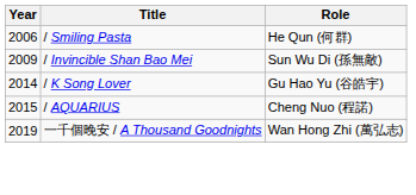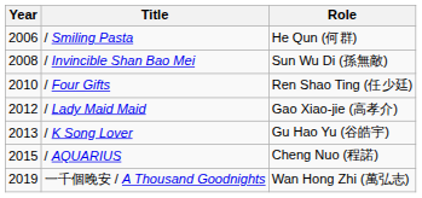/ Invincible Shan Bao Mei | Year: 2009 -> 2008
+ row: 2010 | / Four Gifts | Ren Shao Ting (任少廷)
+ row: 2012 | / Lady Maid Maid | Gao Xiao-jie (高孝介)
/ K Song Lover | Year: 2014 -> 2013
